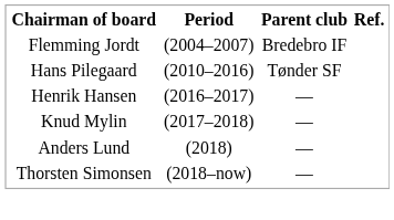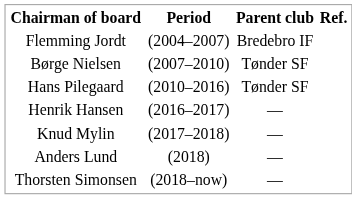+ row: Børge Nielsen | (2007–2010) | Tønder SF
